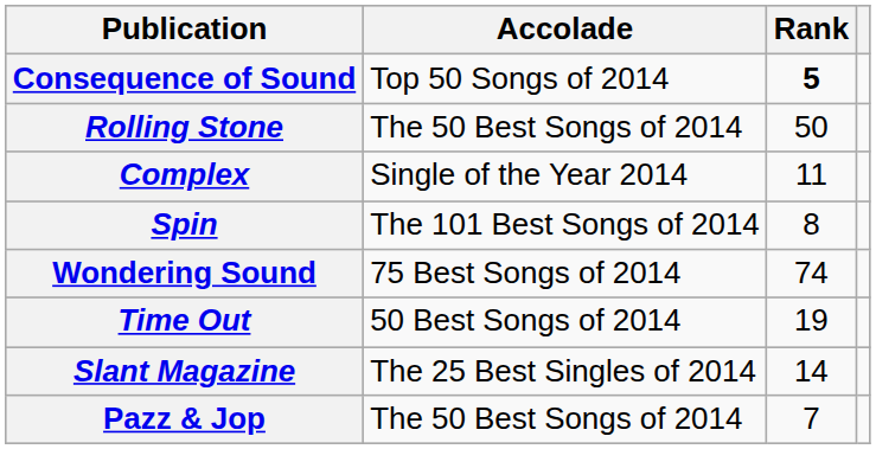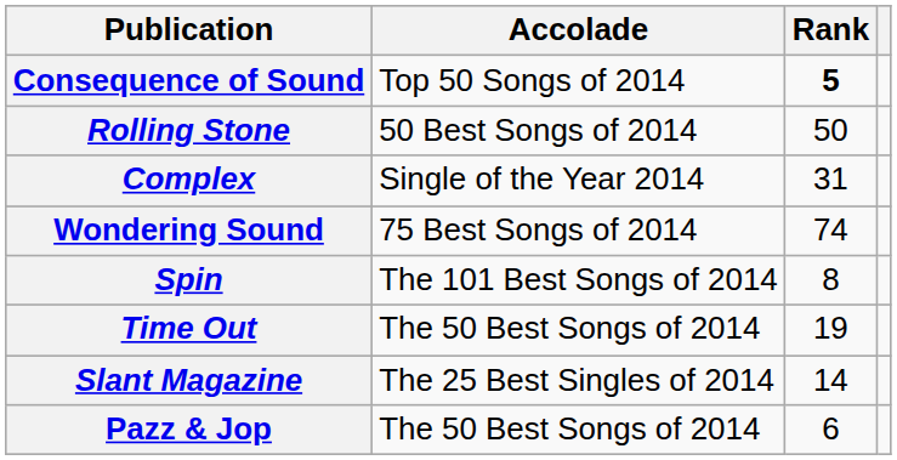Rolling Stone | Accolade: The 50 Best Songs of 2014 -> 50 Best Songs of 2014
Complex | Rank: 11 -> 31
rows swapped: Spin <-> Wondering Sound
Time Out | Accolade: 50 Best Songs of 2014 -> The 50 Best Songs of 2014
Pazz & Jop | Rank: 7 -> 6
